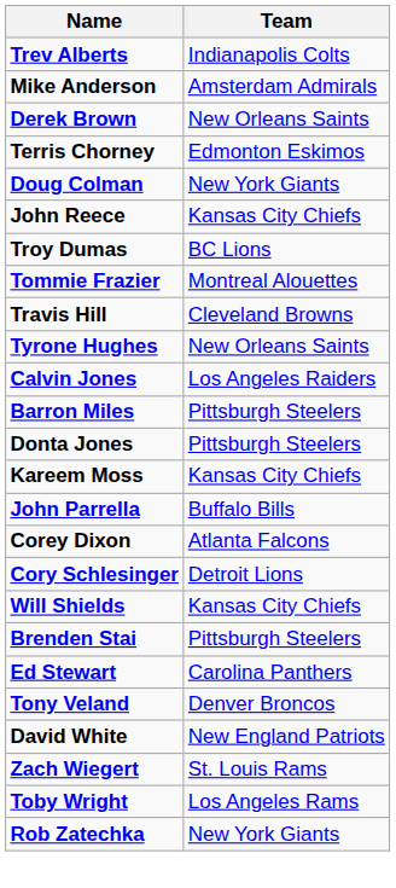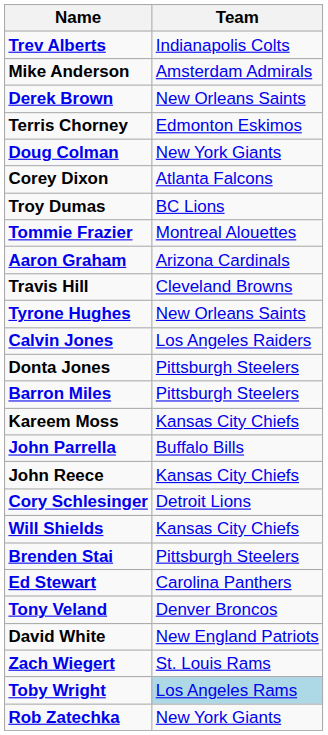rows swapped: Corey Dixon <-> John Reece
+ row: Aaron Graham | Arizona Cardinals
rows swapped: Donta Jones <-> Barron Miles
Toby Wright | Team: no background -> lightblue background
